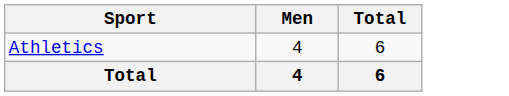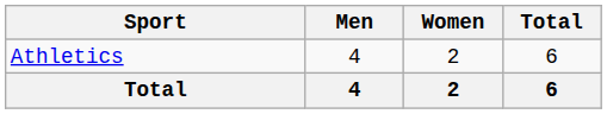+ column: Women | 2 | 2
